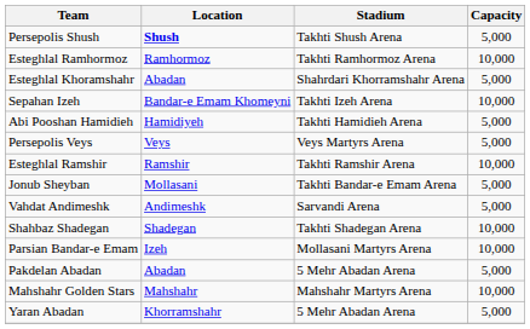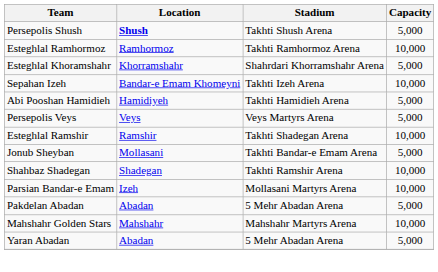Esteghlal Khoramshahr | Location: Abadan -> Khorramshahr
Esteghlal Ramshir | Stadium: Takhti Ramshir Arena -> Takhti Shadegan Arena
- row: Vahdat Andimeshk | Andimeshk | Sarvandi Arena | 5,000
Shahbaz Shadegan | Stadium: Takhti Shadegan Arena -> Takhti Ramshir Arena
Yaran Abadan | Location: Khorramshahr -> Abadan
